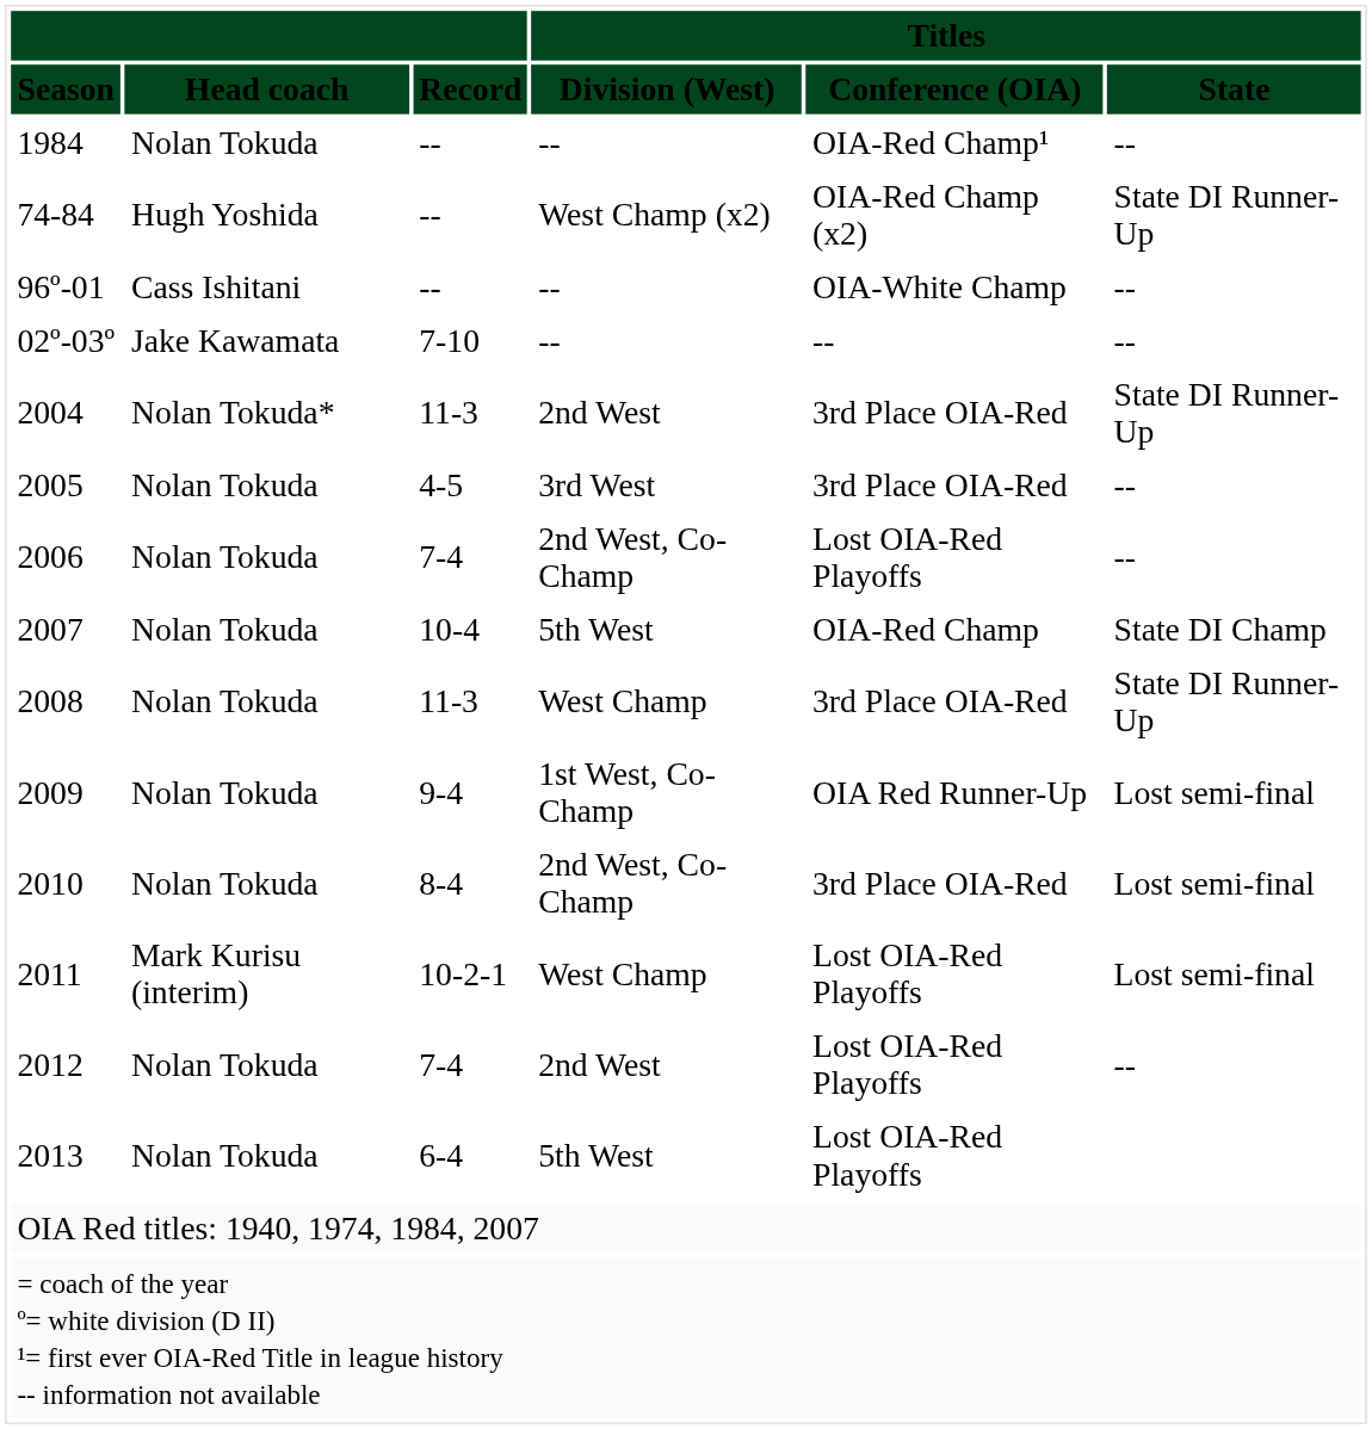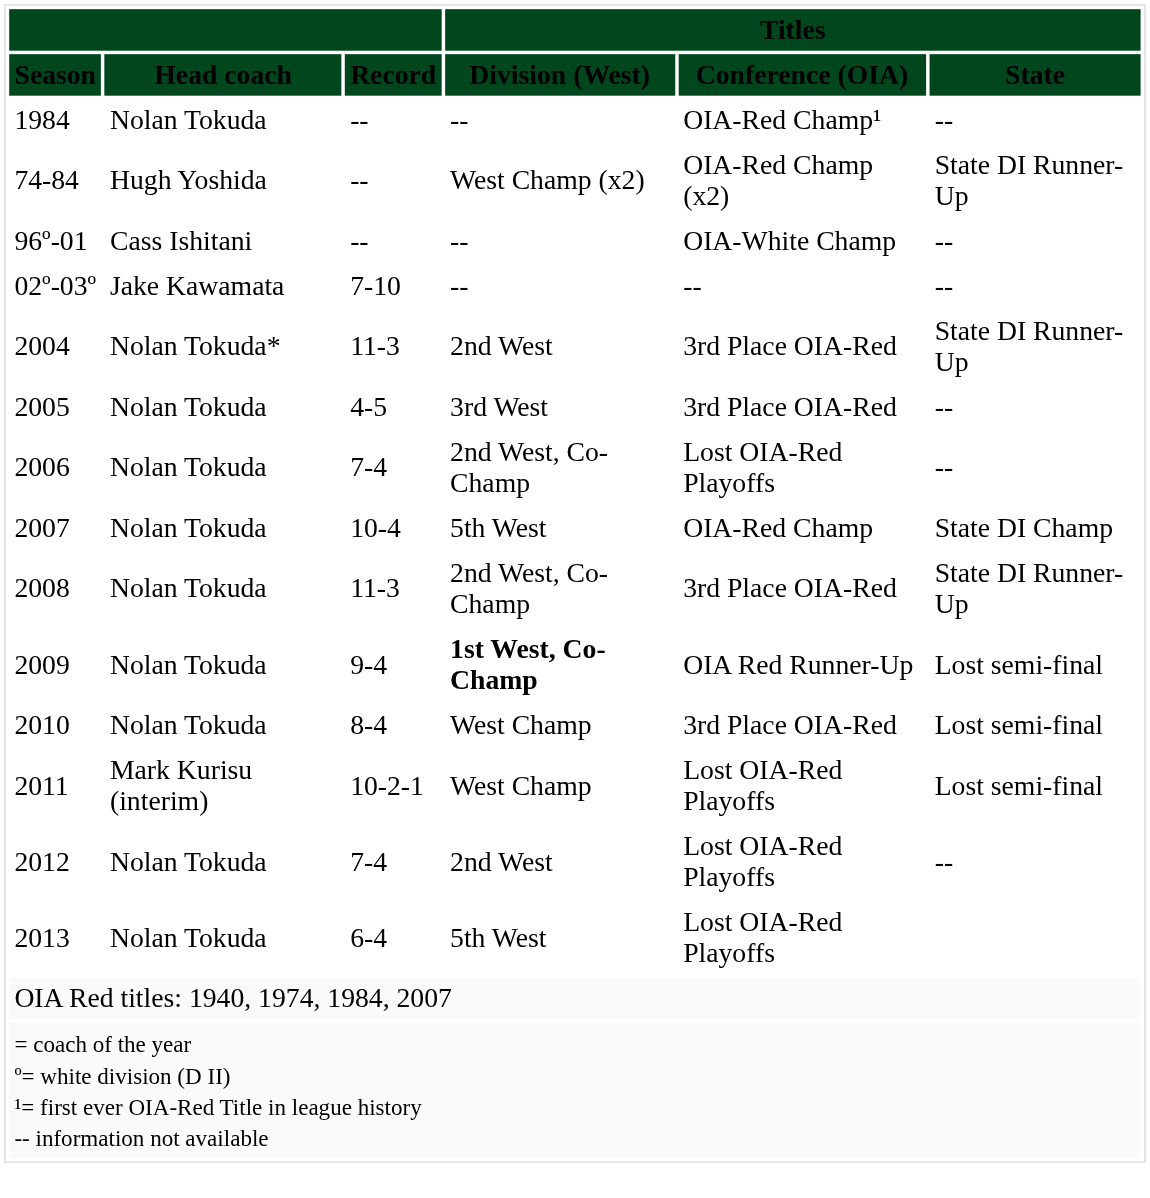2008 | column 4: West Champ -> 2nd West, Co-Champ
2009 | column 4: normal -> bold
2010 | column 4: 2nd West, Co-Champ -> West Champ
